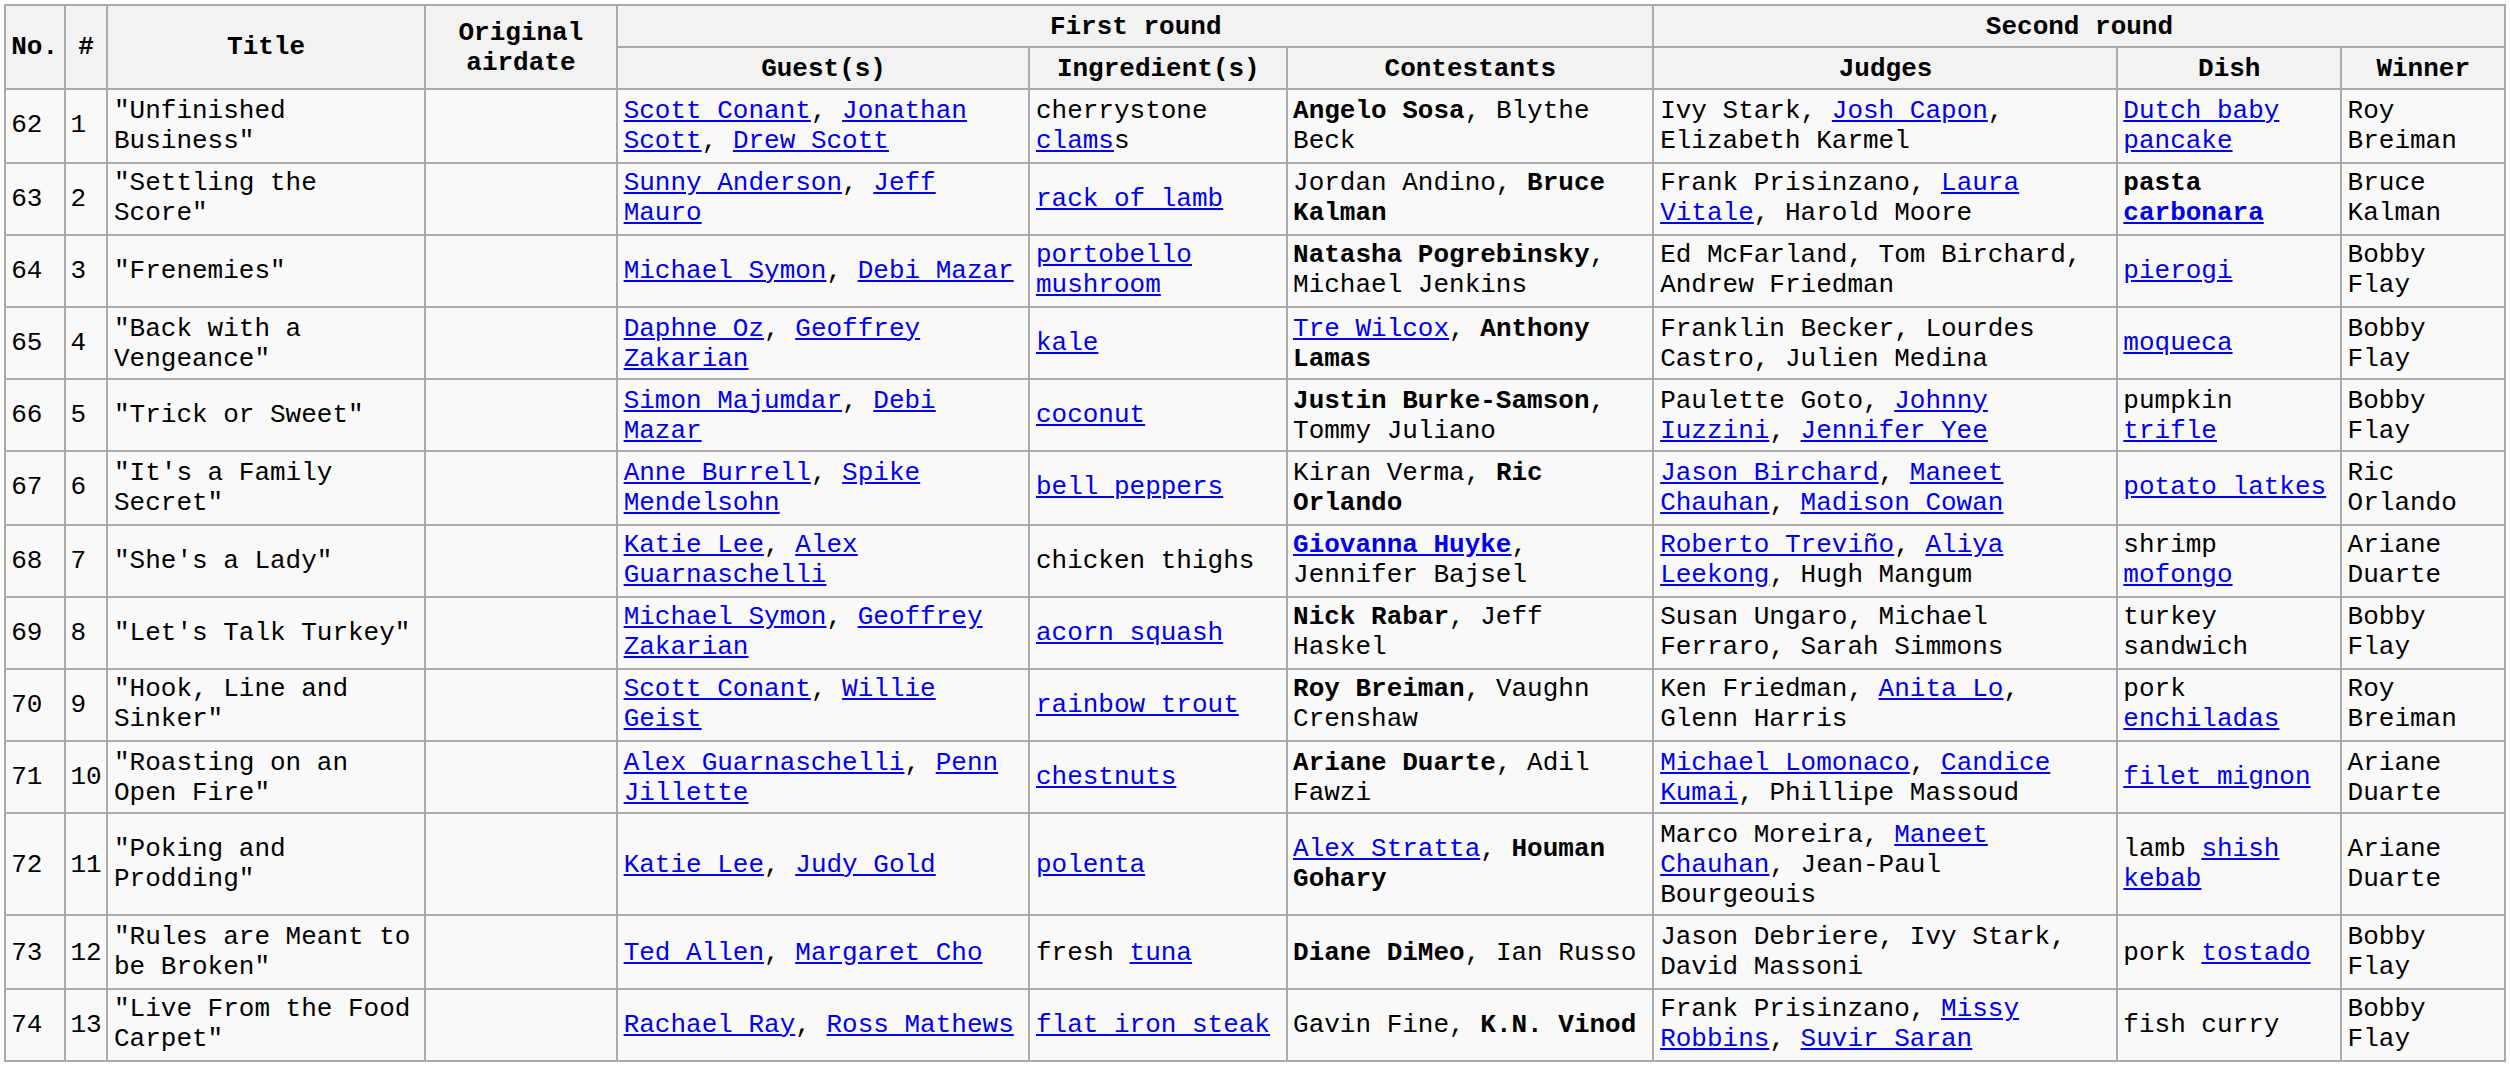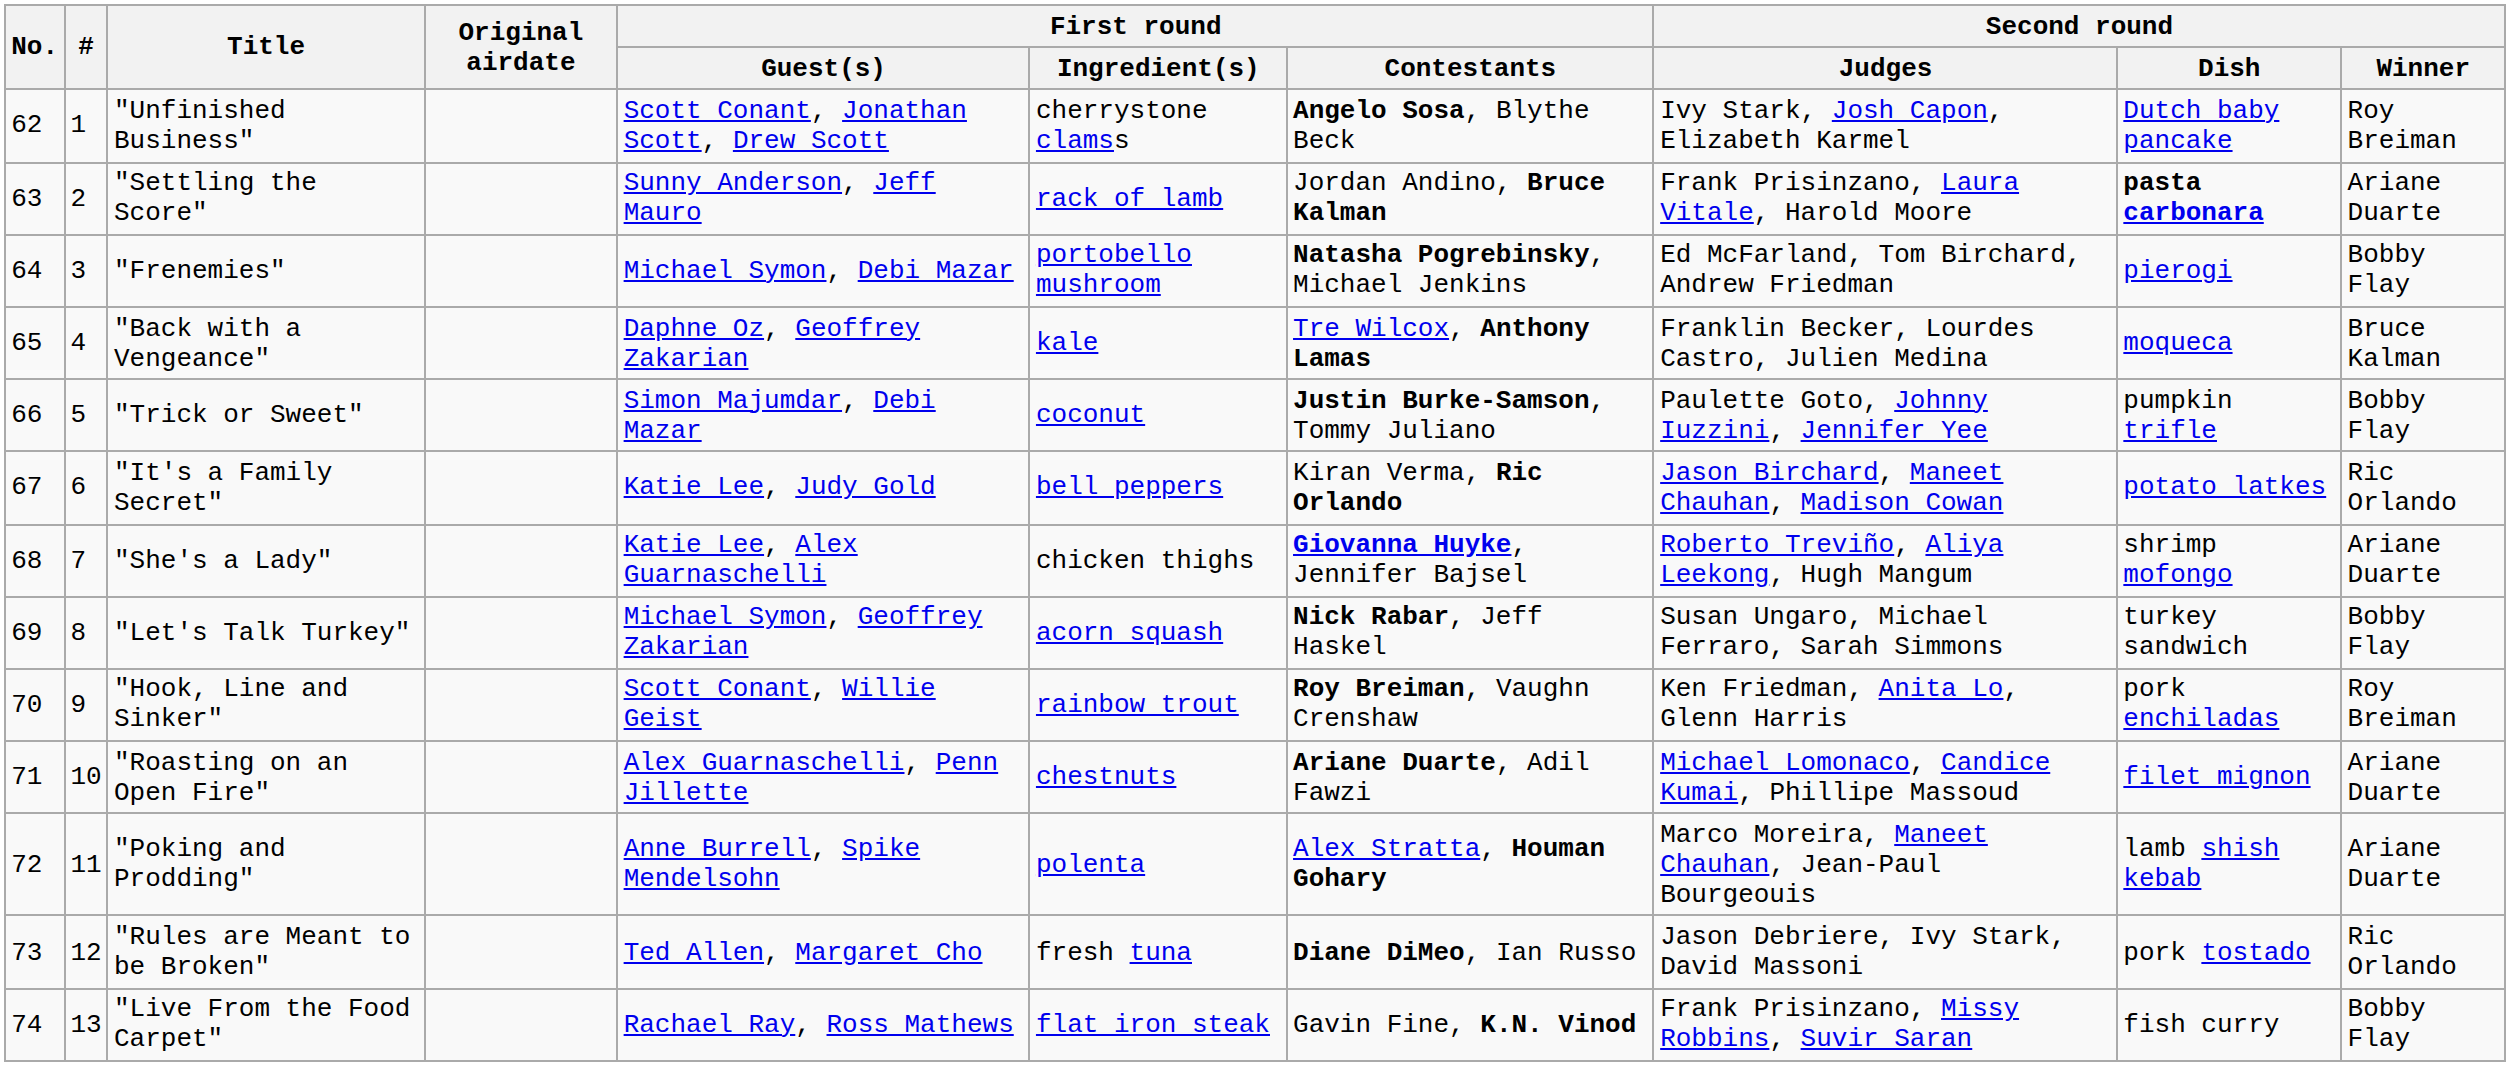"Settling the Score" | Second round / Winner: Bruce Kalman -> Ariane Duarte
"Back with a Vengeance" | Second round / Winner: Bobby Flay -> Bruce Kalman
"It's a Family Secret" | First round / Guest(s): Anne Burrell, Spike Mendelsohn -> Katie Lee, Judy Gold
"Poking and Prodding" | First round / Guest(s): Katie Lee, Judy Gold -> Anne Burrell, Spike Mendelsohn
"Rules are Meant to be Broken" | Second round / Winner: Bobby Flay -> Ric Orlando
